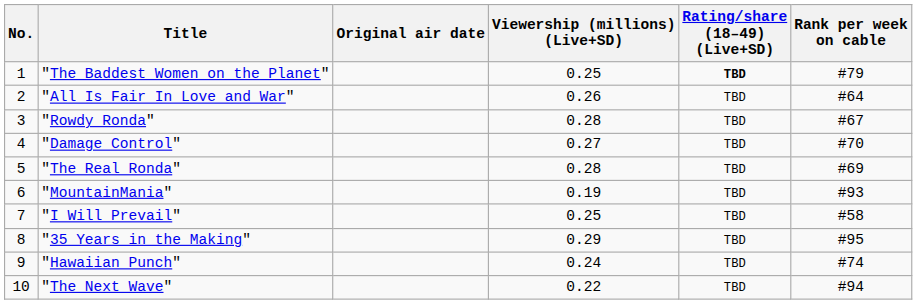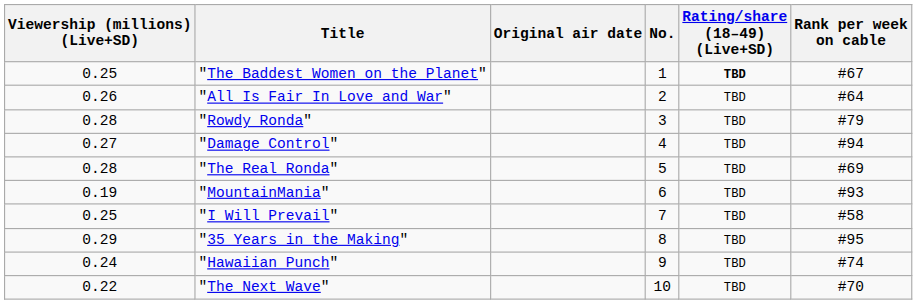columns swapped: No. <-> Viewership (millions) (Live+SD)
"The Baddest Women on the Planet" | Rank per week on cable: #79 -> #67
"Rowdy Ronda" | Rank per week on cable: #67 -> #79
"Damage Control" | Rank per week on cable: #70 -> #94
"The Next Wave" | Rank per week on cable: #94 -> #70
